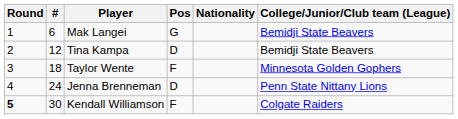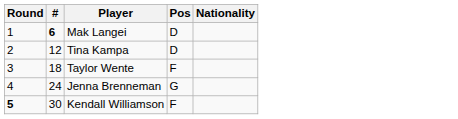- column: College/Junior/Club team (League) | Bemidji State Beavers | Bemidji State Beavers | Minnesota Golden Gophers | Penn State Nittany Lions | Colgate Raiders
Mak Langei | #: normal -> bold
Mak Langei | Pos: G -> D
Jenna Brenneman | Pos: D -> G
